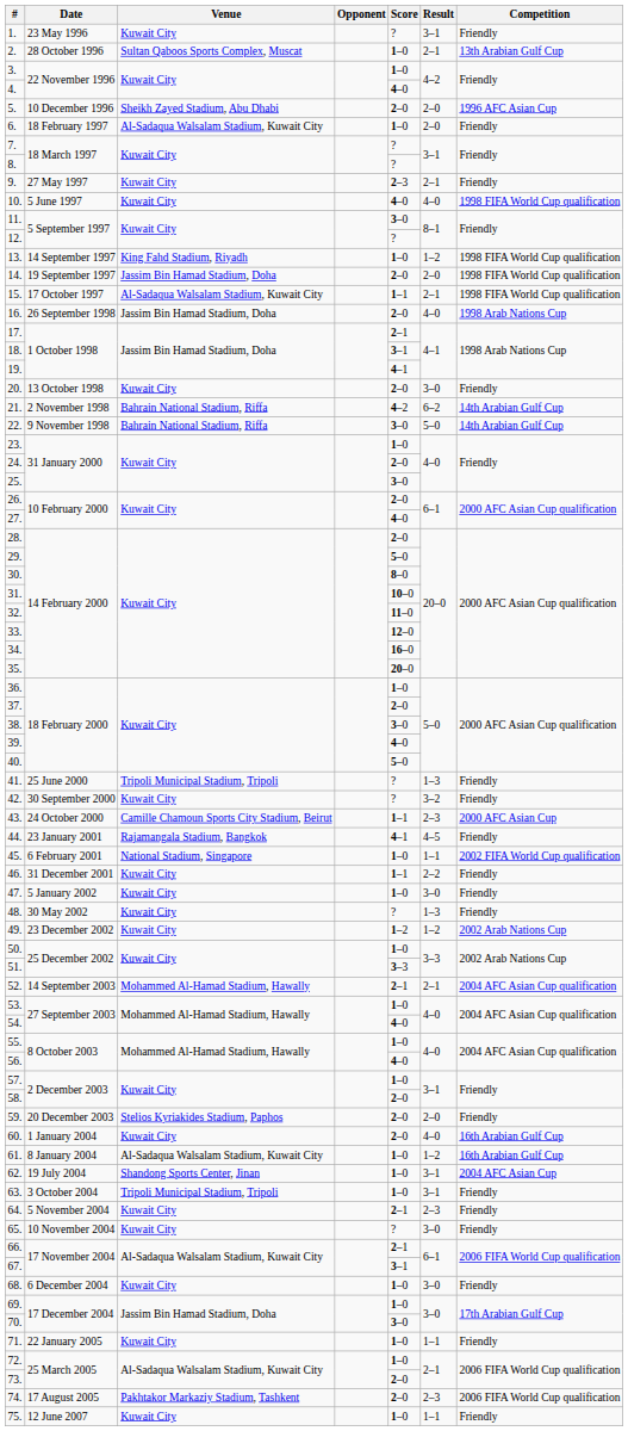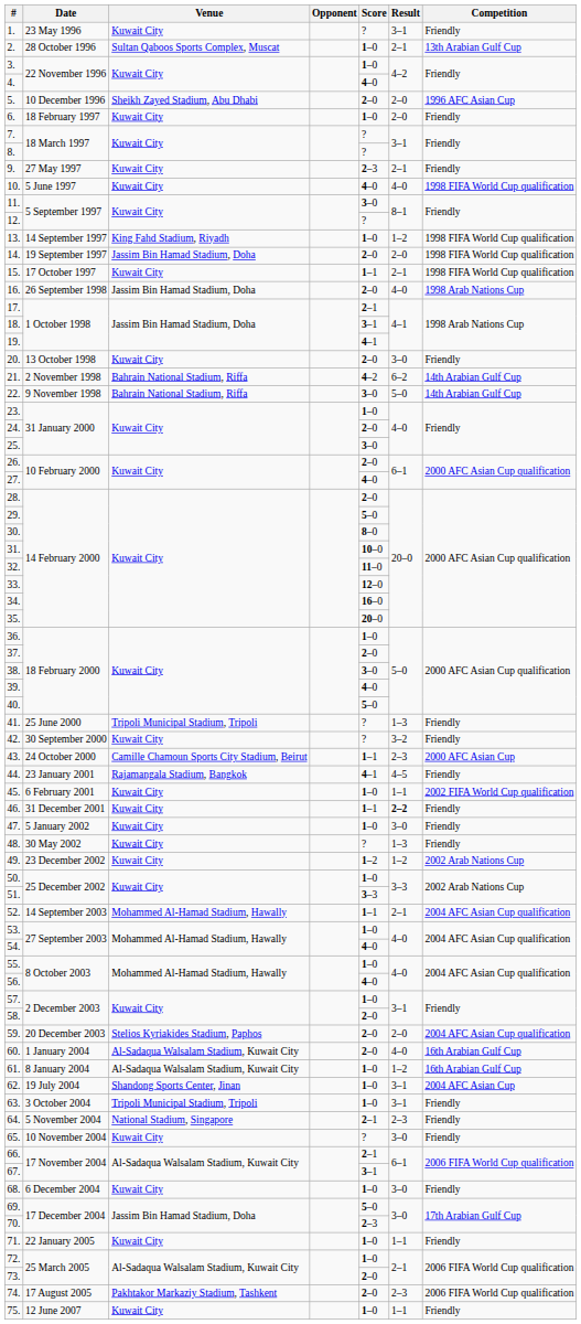6. | Venue: Al-Sadaqua Walsalam Stadium, Kuwait City -> Kuwait City
15. | Venue: Al-Sadaqua Walsalam Stadium, Kuwait City -> Kuwait City
45. | Venue: National Stadium, Singapore -> Kuwait City
46. | Result: normal -> bold
52. | Score: 2–1 -> 1–1
59. | Competition: Friendly -> 2004 AFC Asian Cup qualification
60. | Venue: Kuwait City -> Al-Sadaqua Walsalam Stadium, Kuwait City
64. | Venue: Kuwait City -> National Stadium, Singapore
69. | Score: 1–0 -> 5–0
70. | Score: 3–0 -> 2–3
